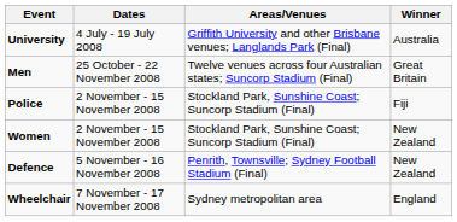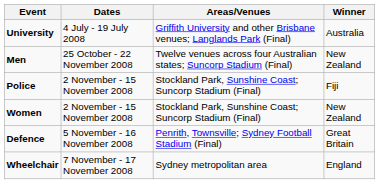Men | Winner: Great Britain -> New Zealand
Defence | Winner: New Zealand -> Great Britain
